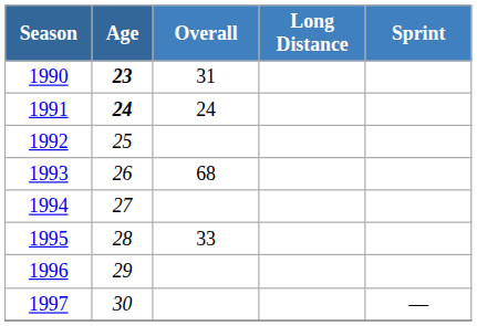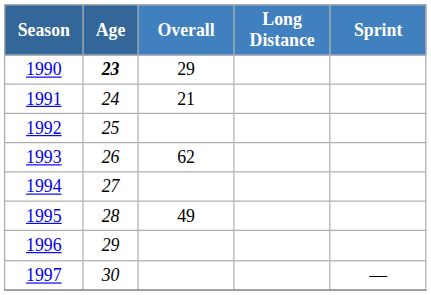1990 | Overall: 31 -> 29
1991 | Age: bold -> normal
1991 | Overall: 24 -> 21
1993 | Overall: 68 -> 62
1995 | Overall: 33 -> 49
